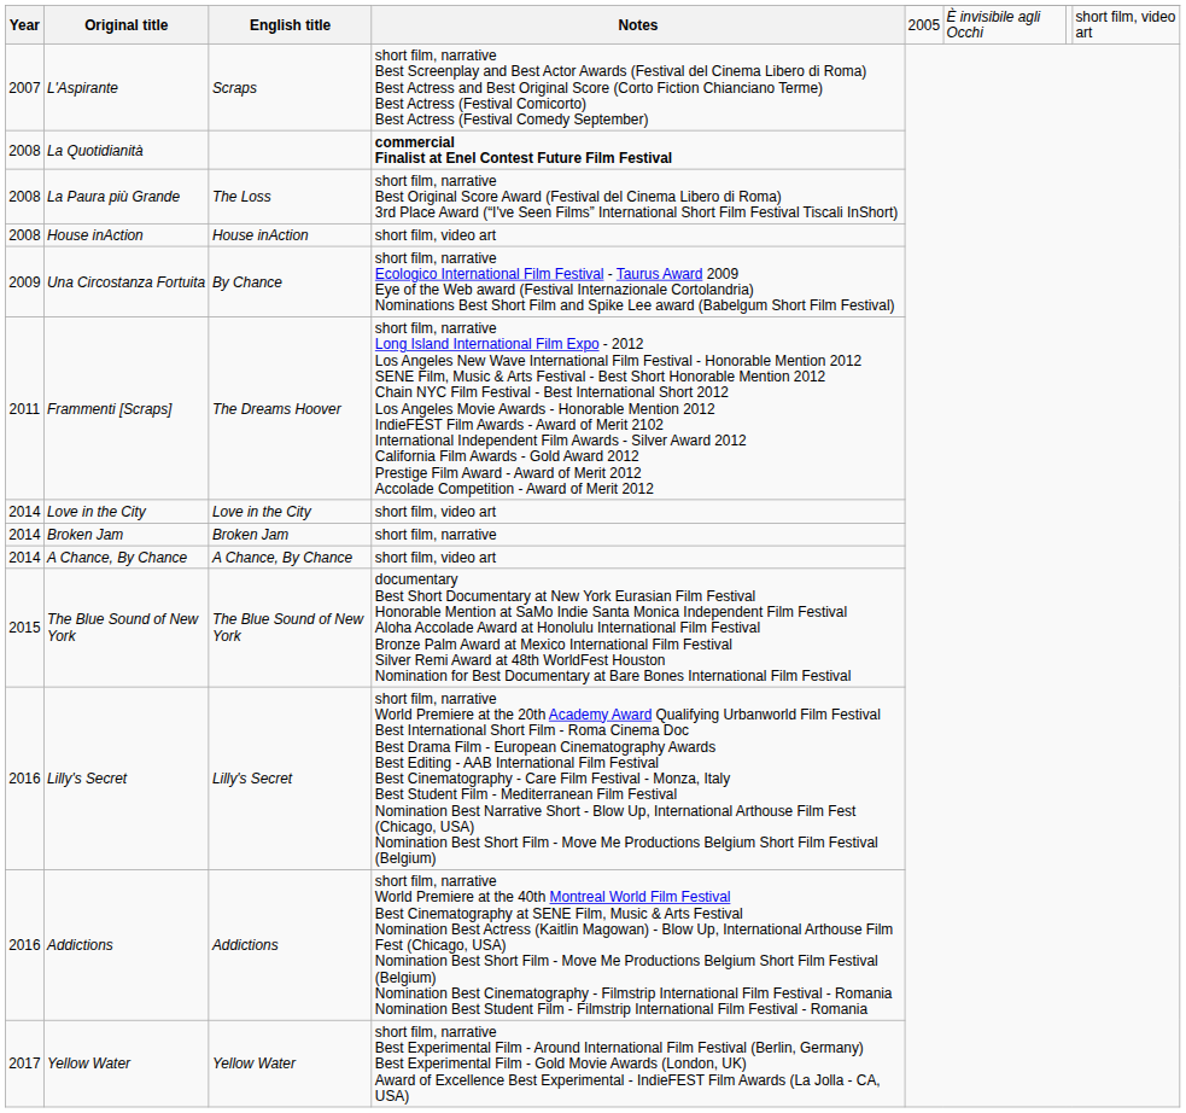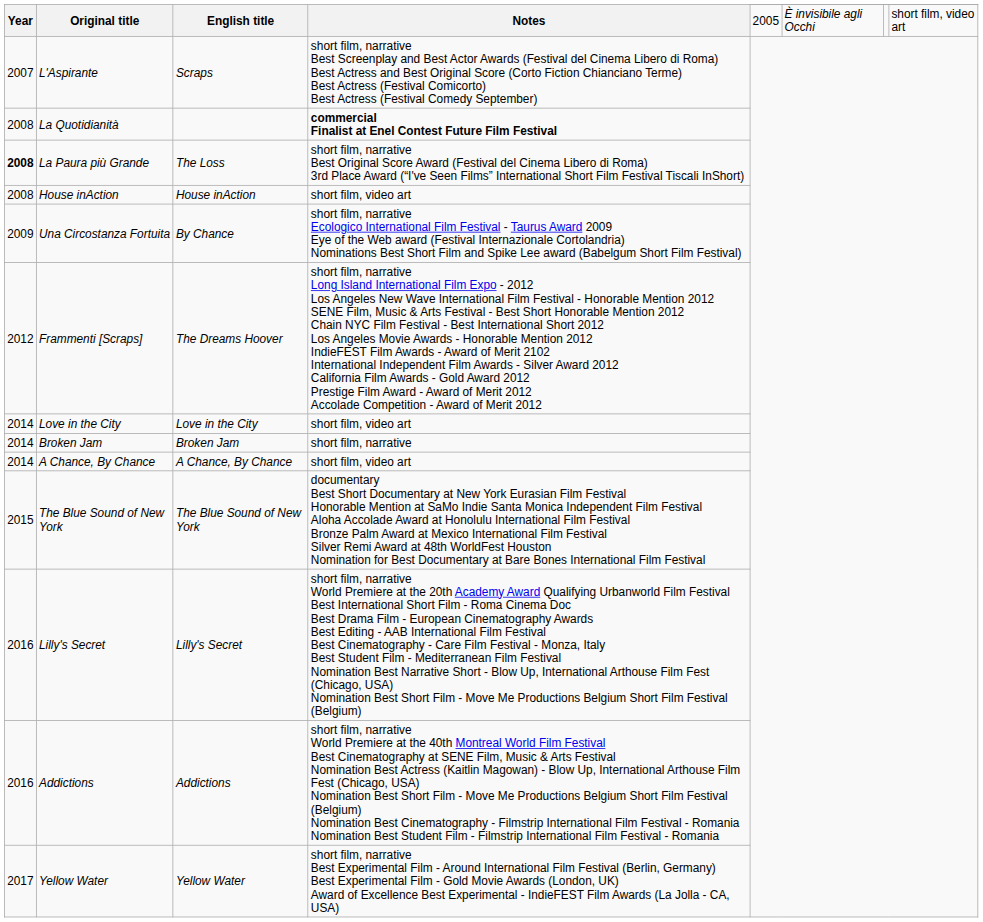La Paura più Grande | Year: normal -> bold
Frammenti [Scraps] | Year: 2011 -> 2012
